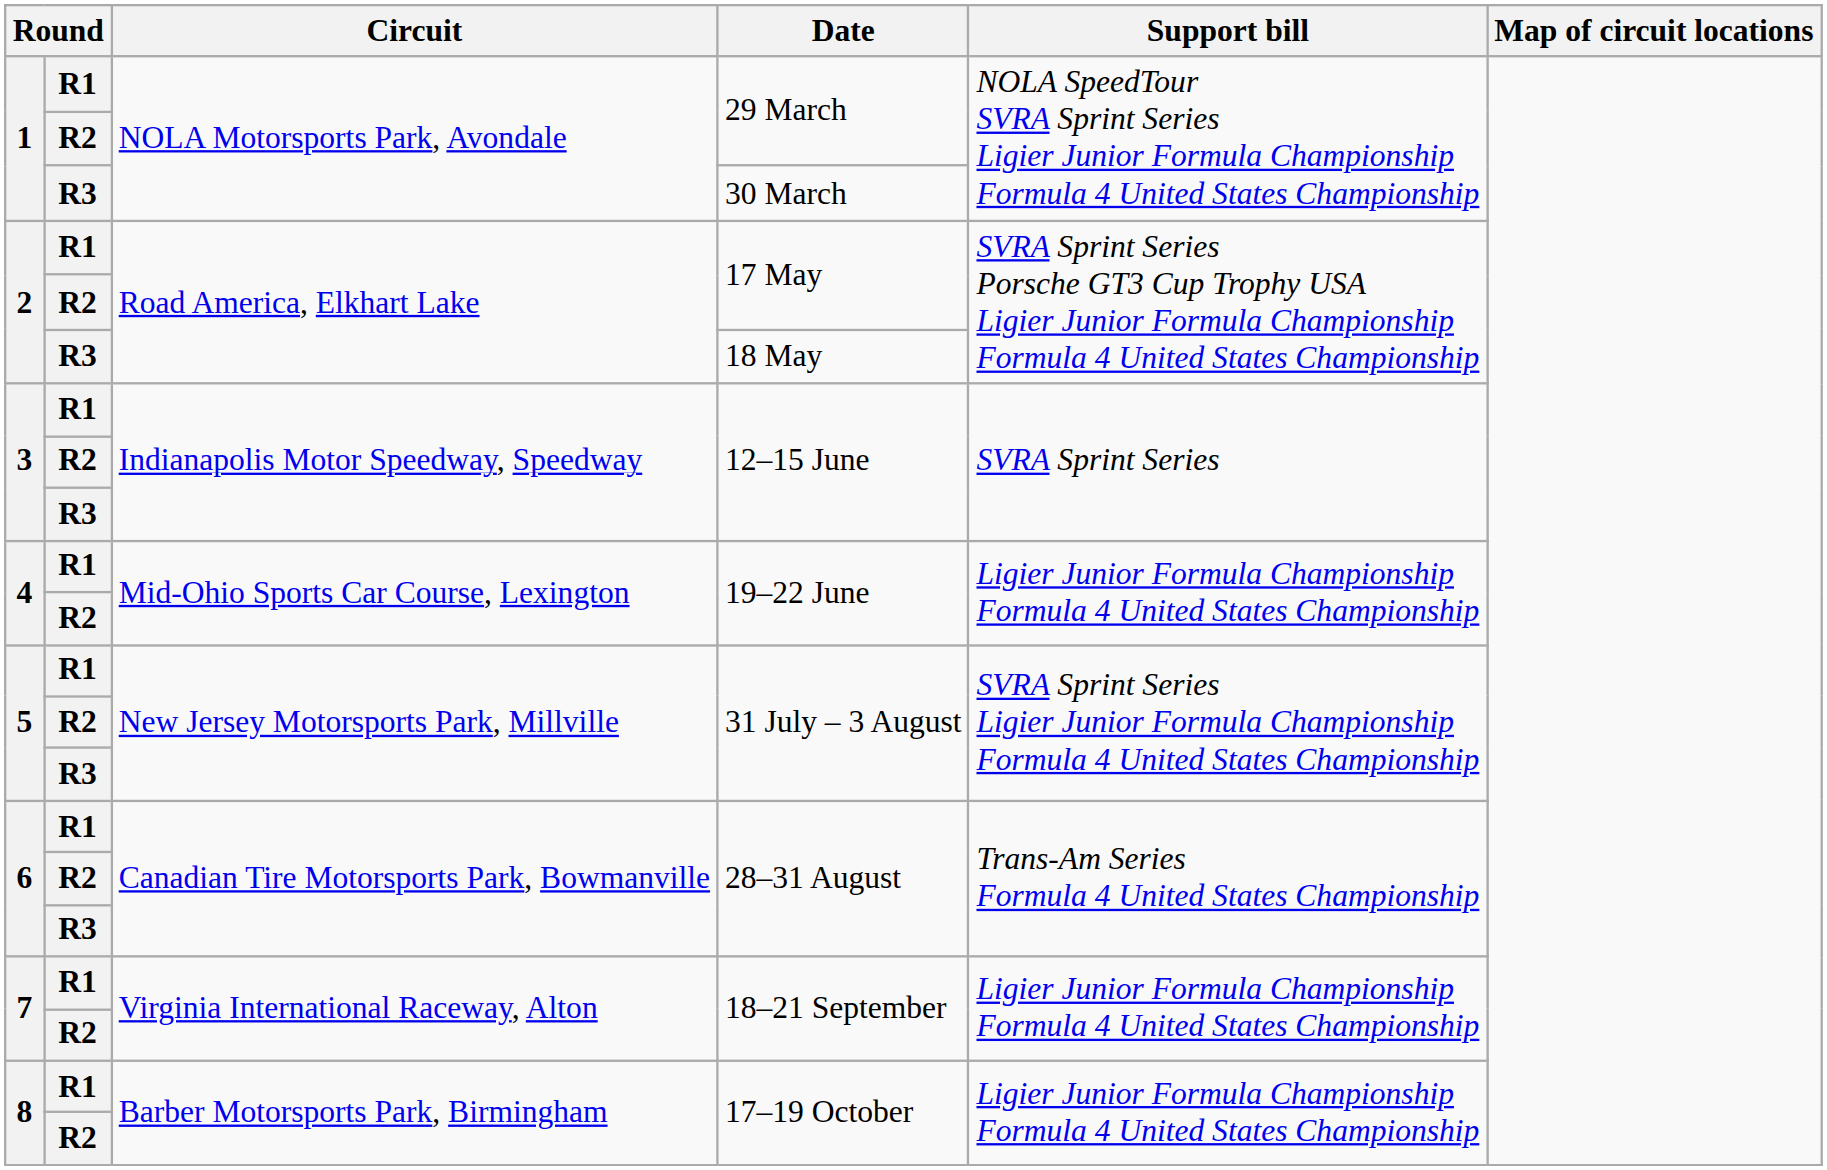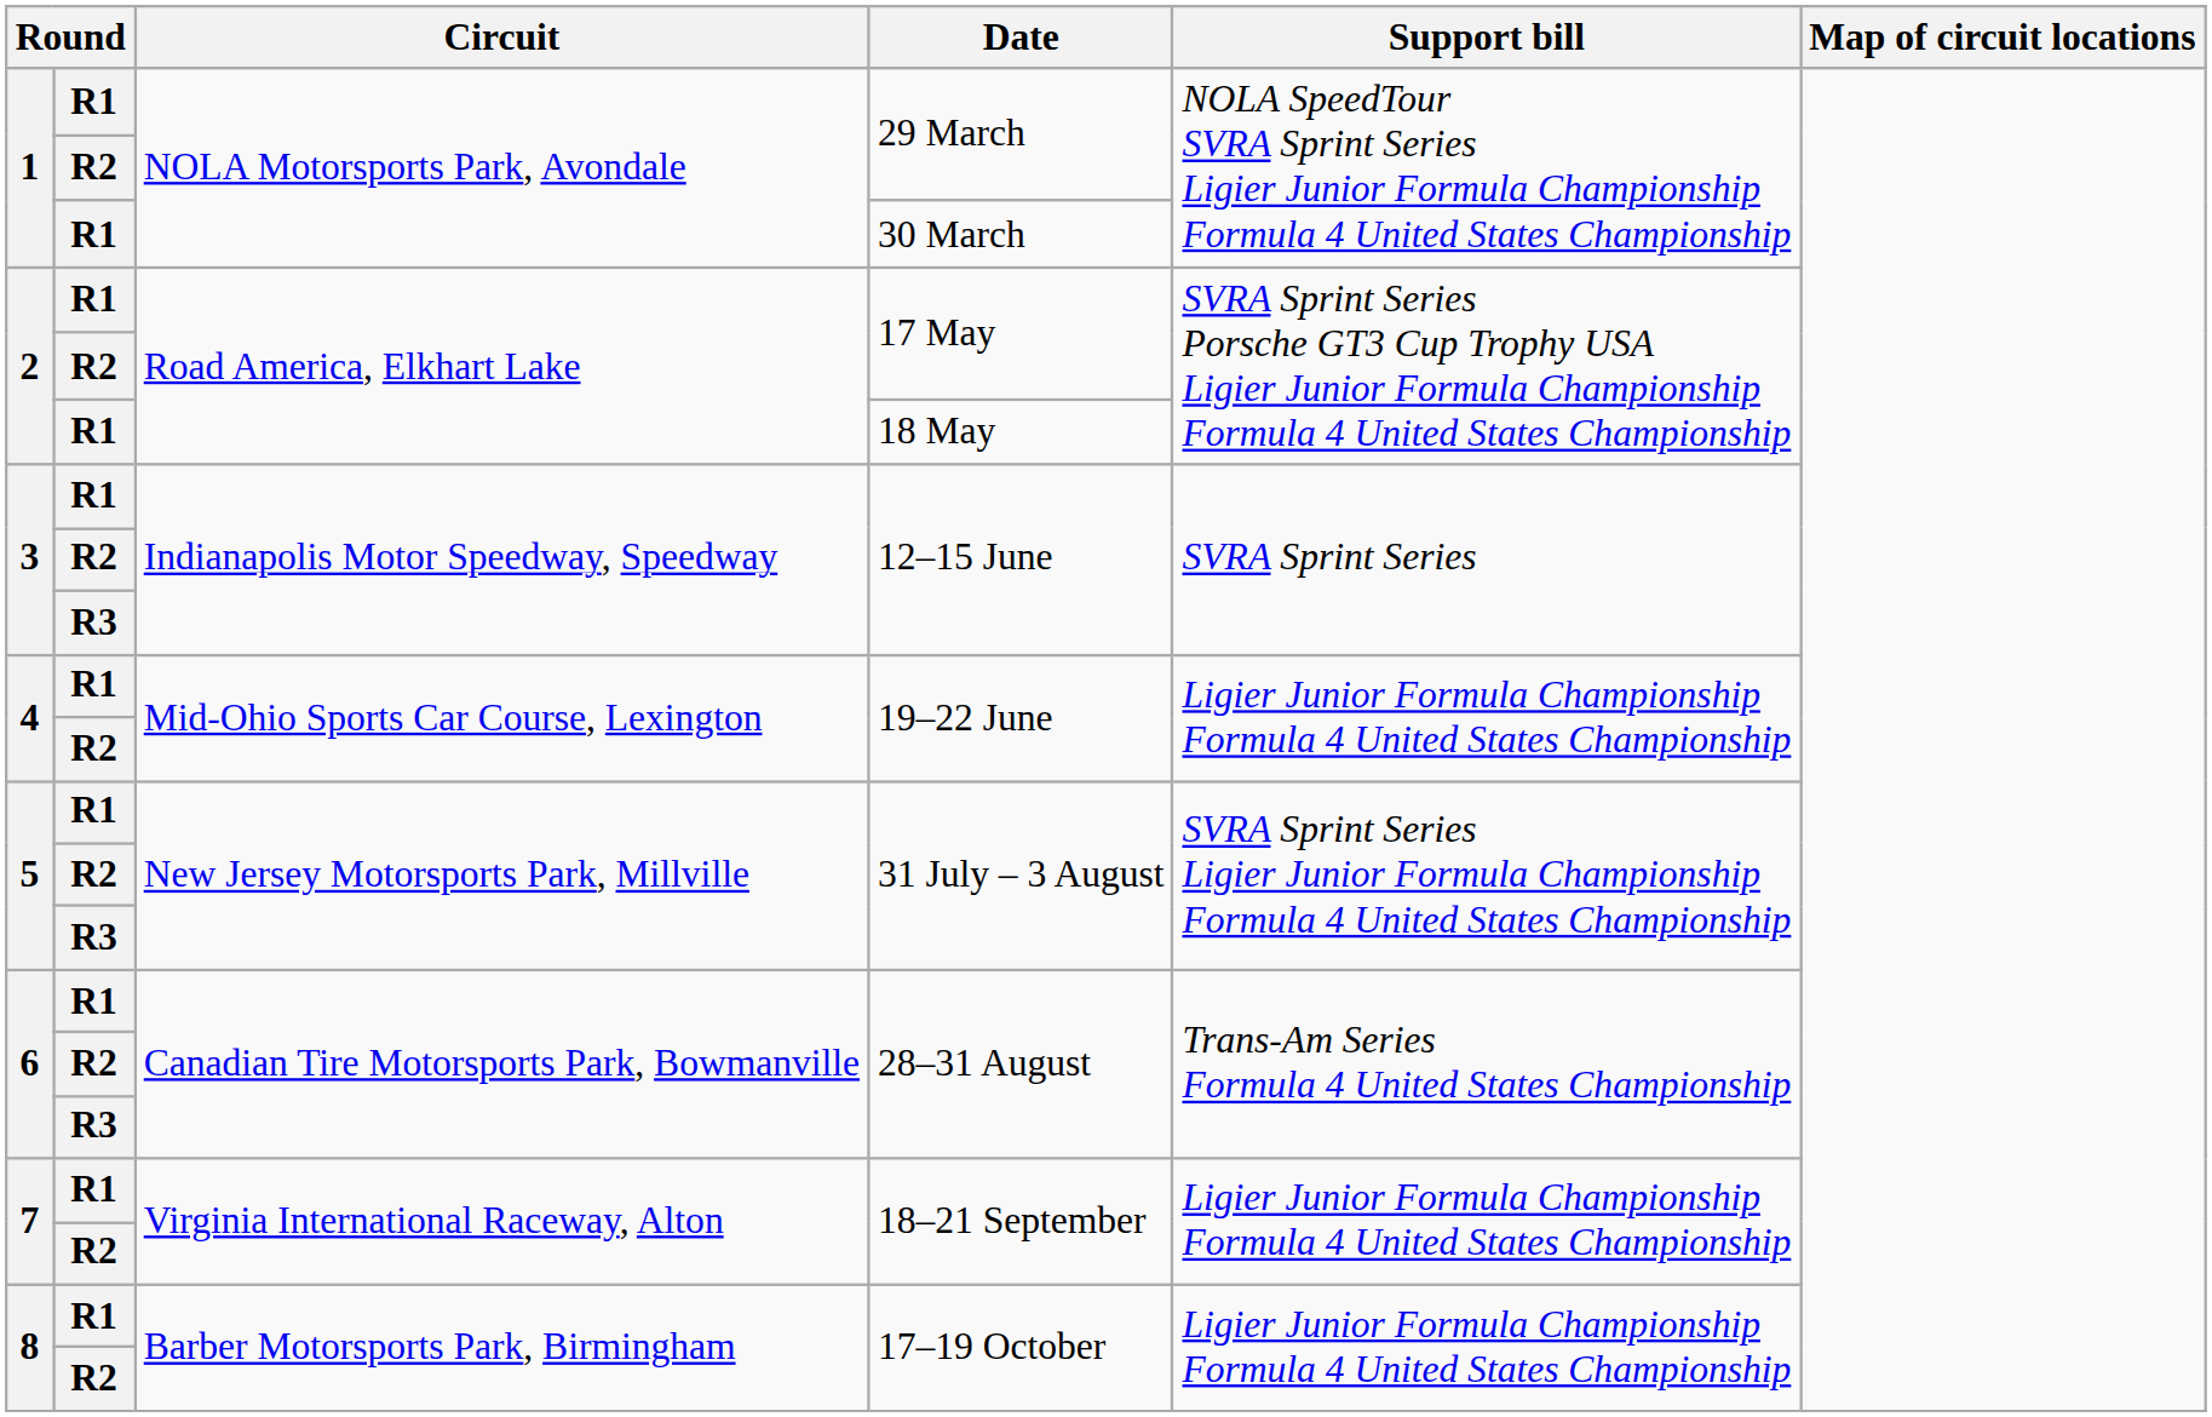30 March | column 2: R3 -> R1
18 May | column 2: R3 -> R1
